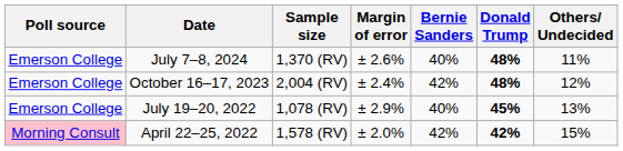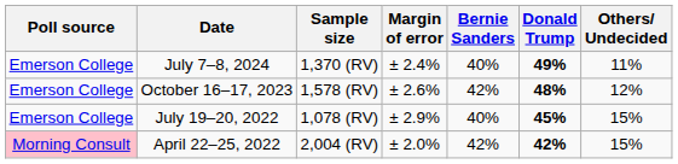July 7–8, 2024 | Margin of error: ± 2.6% -> ± 2.4%
July 7–8, 2024 | Donald Trump: 48% -> 49%
October 16–17, 2023 | Sample size: 2,004 (RV) -> 1,578 (RV)
October 16–17, 2023 | Margin of error: ± 2.4% -> ± 2.6%
July 19–20, 2022 | Others/ Undecided: 13% -> 15%
April 22–25, 2022 | Sample size: 1,578 (RV) -> 2,004 (RV)
